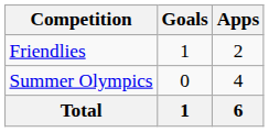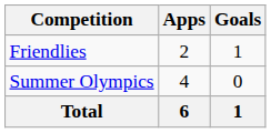columns swapped: Apps <-> Goals
